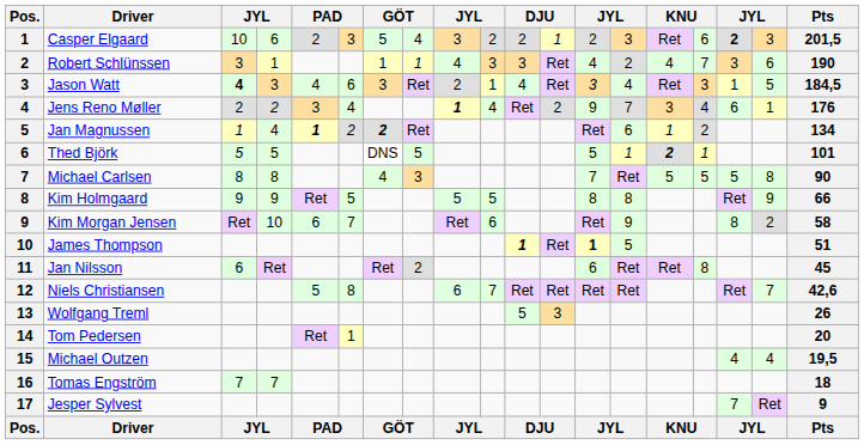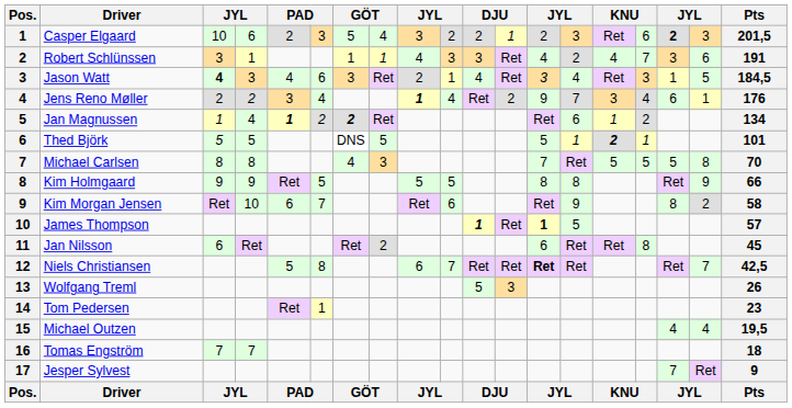Robert Schlünssen | Pts: 190 -> 191
Michael Carlsen | Pts: 90 -> 70
James Thompson | Pts: 51 -> 57
Niels Christiansen | column 13: normal -> bold
Niels Christiansen | Pts: 42,6 -> 42,5
Tom Pedersen | Pts: 20 -> 23
